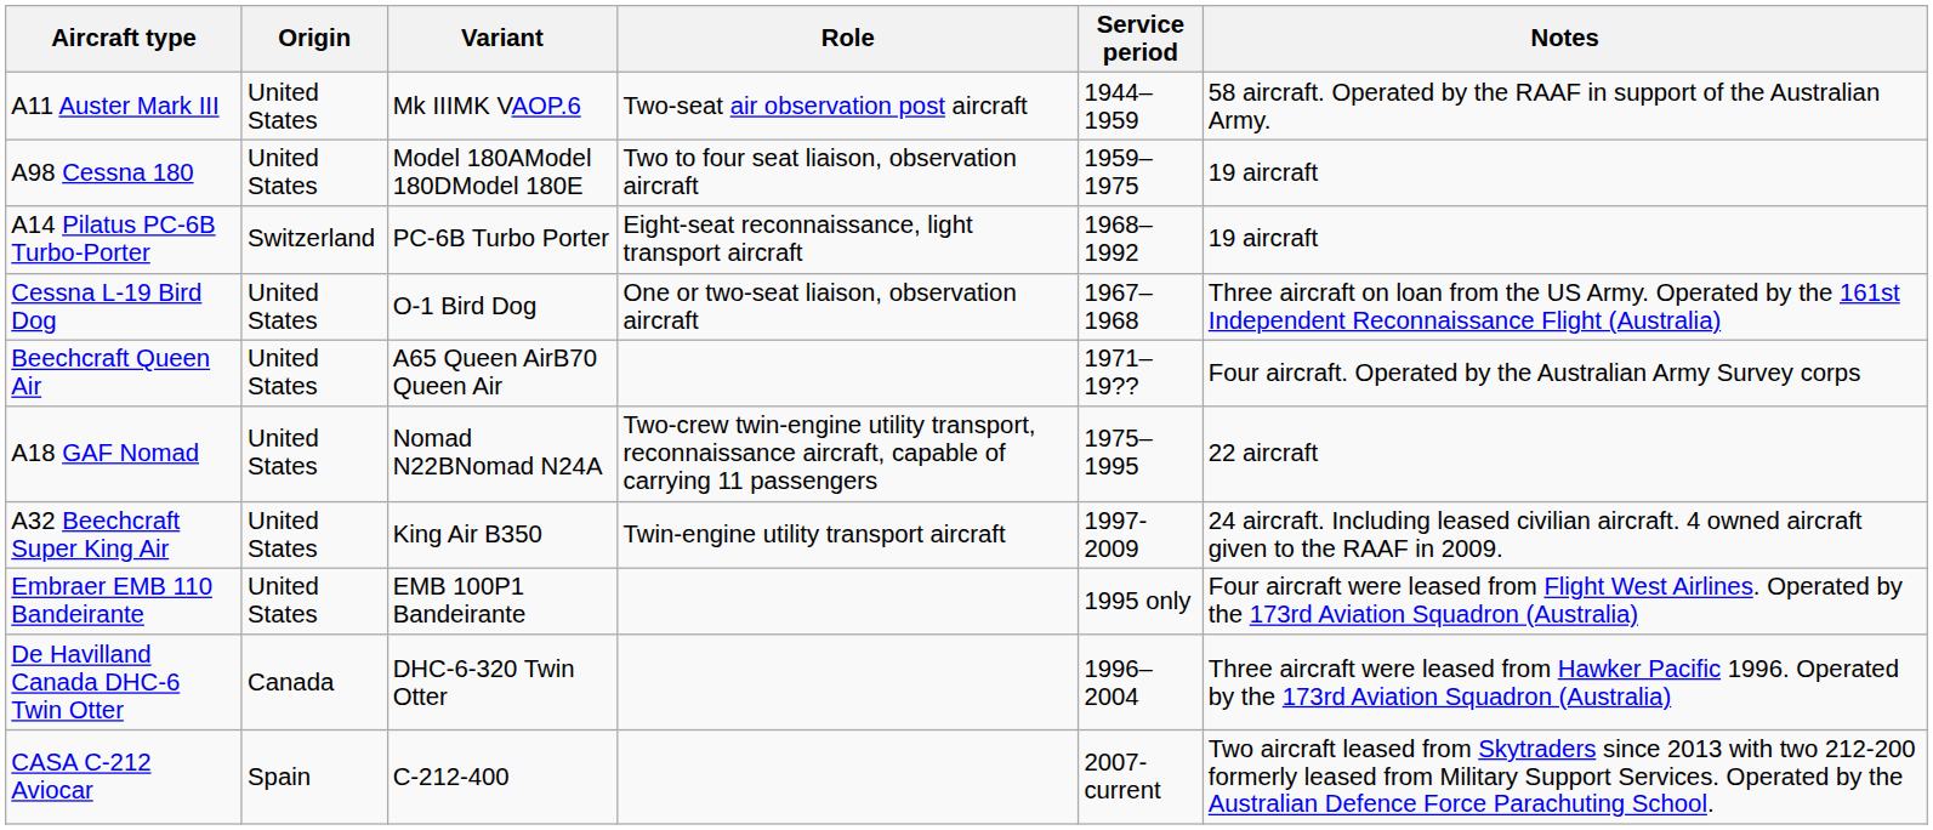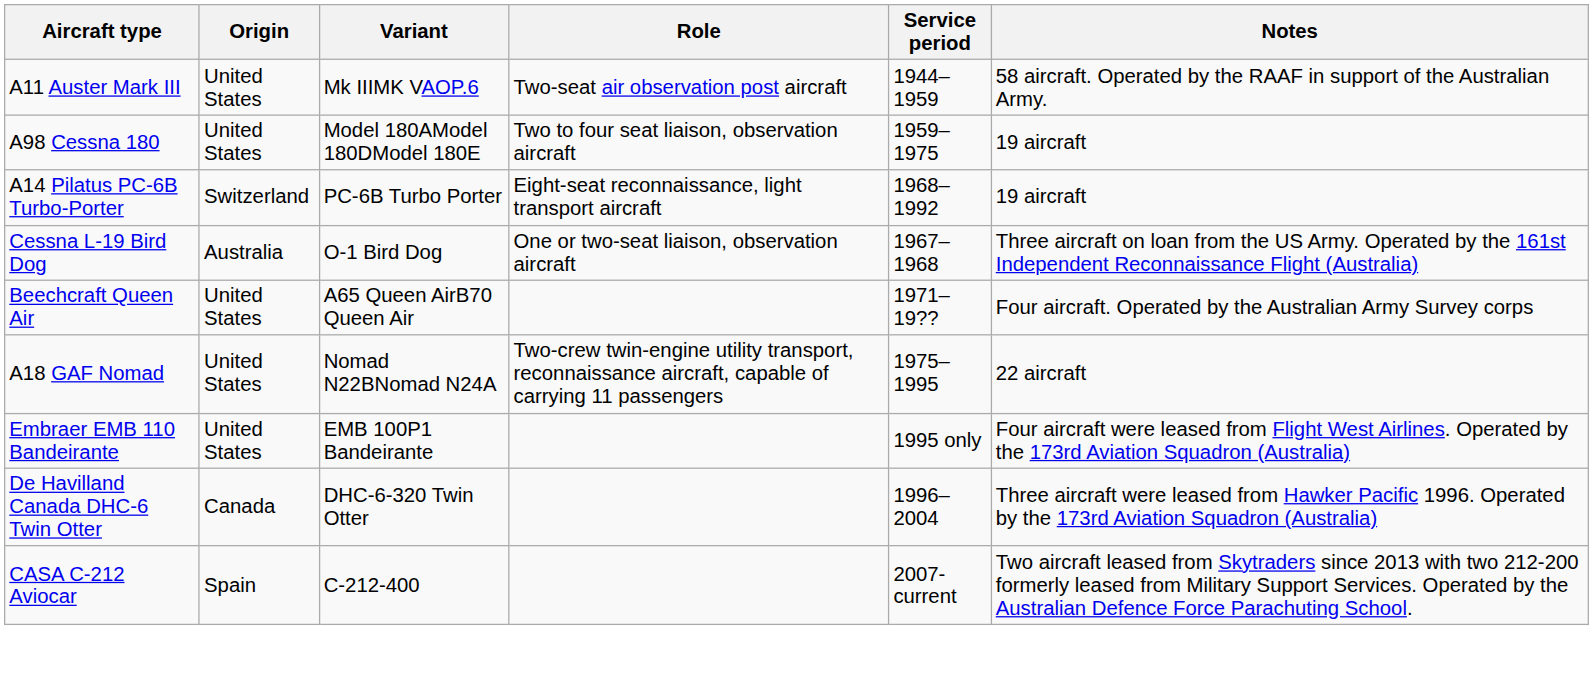Cessna L-19 Bird Dog | Origin: United States -> Australia
- row: A32 Beechcraft Super King Air | United States | King Air B350 | Twin-engine utility transport aircraft | 1997-2009 | 24 aircraft. Including leased civilian aircraft. 4 owned aircraft given to the RAAF in 2009.
